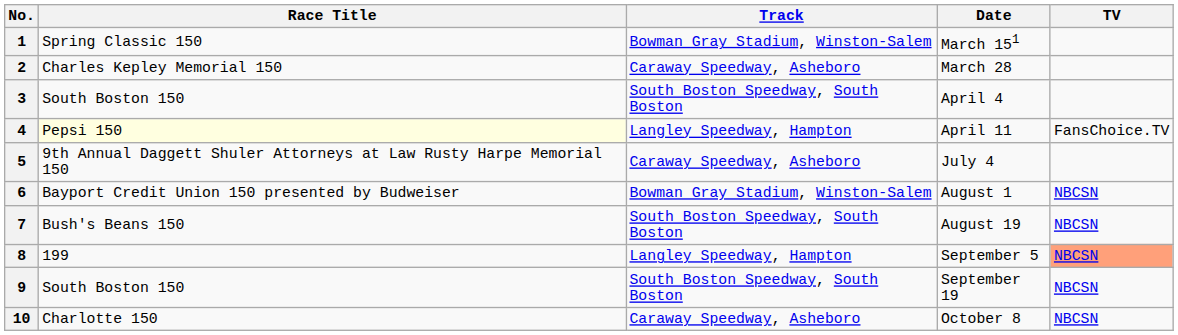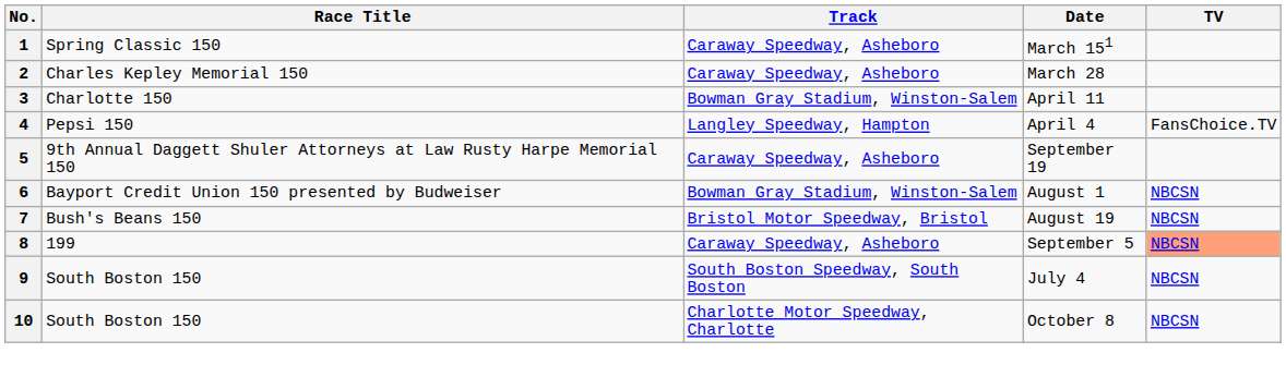1 | Track: Bowman Gray Stadium, Winston-Salem -> Caraway Speedway, Asheboro
3 | Race Title: South Boston 150 -> Charlotte 150
3 | Track: South Boston Speedway, South Boston -> Bowman Gray Stadium, Winston-Salem
3 | Date: April 4 -> April 11
4 | Race Title: lightyellow background -> no background
4 | Date: April 11 -> April 4
5 | Date: July 4 -> September 19
7 | Track: South Boston Speedway, South Boston -> Bristol Motor Speedway, Bristol
8 | Track: Langley Speedway, Hampton -> Caraway Speedway, Asheboro
9 | Date: September 19 -> July 4
10 | Race Title: Charlotte 150 -> South Boston 150
10 | Track: Caraway Speedway, Asheboro -> Charlotte Motor Speedway, Charlotte
